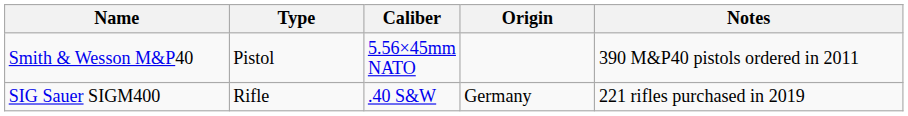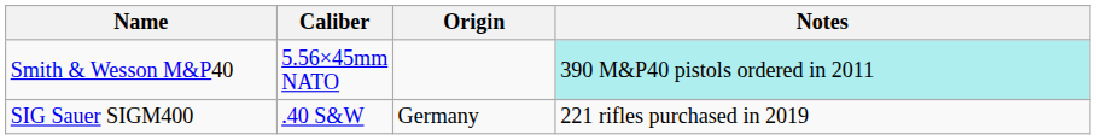- column: Type | Pistol | Rifle
Smith & Wesson M&P40 | Notes: no background -> paleturquoise background
